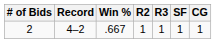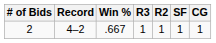columns swapped: R2 <-> R3
